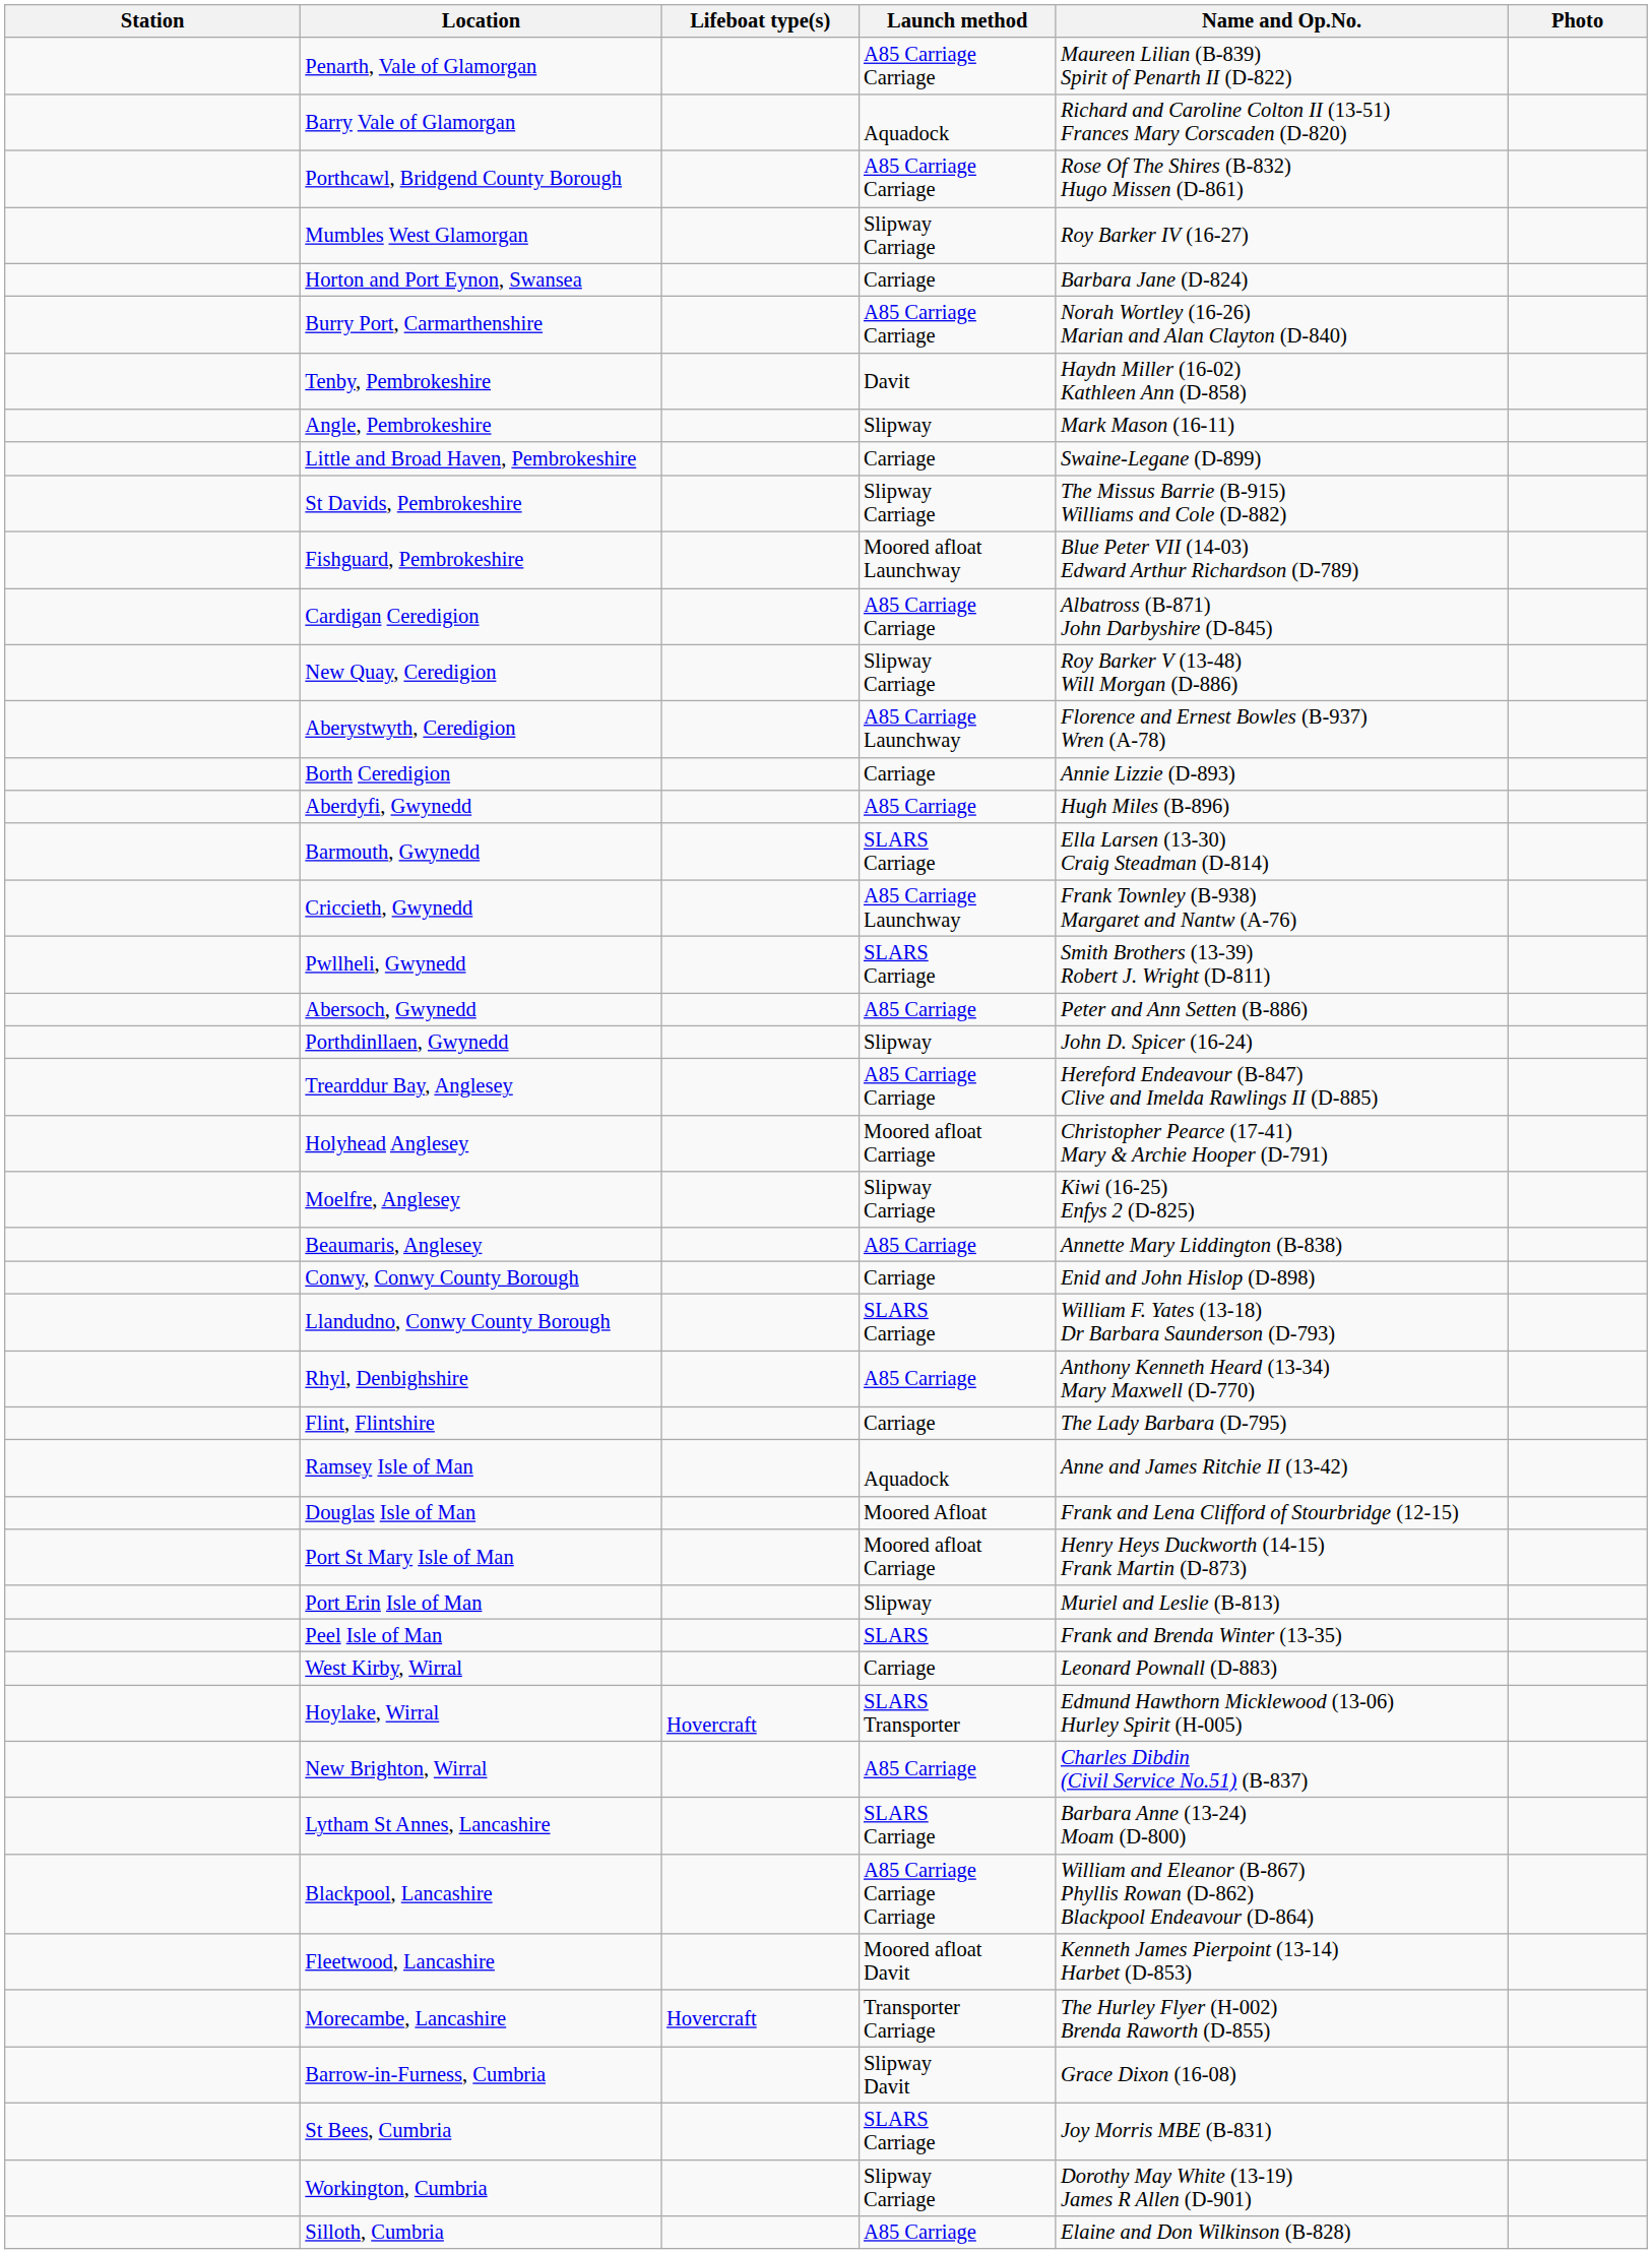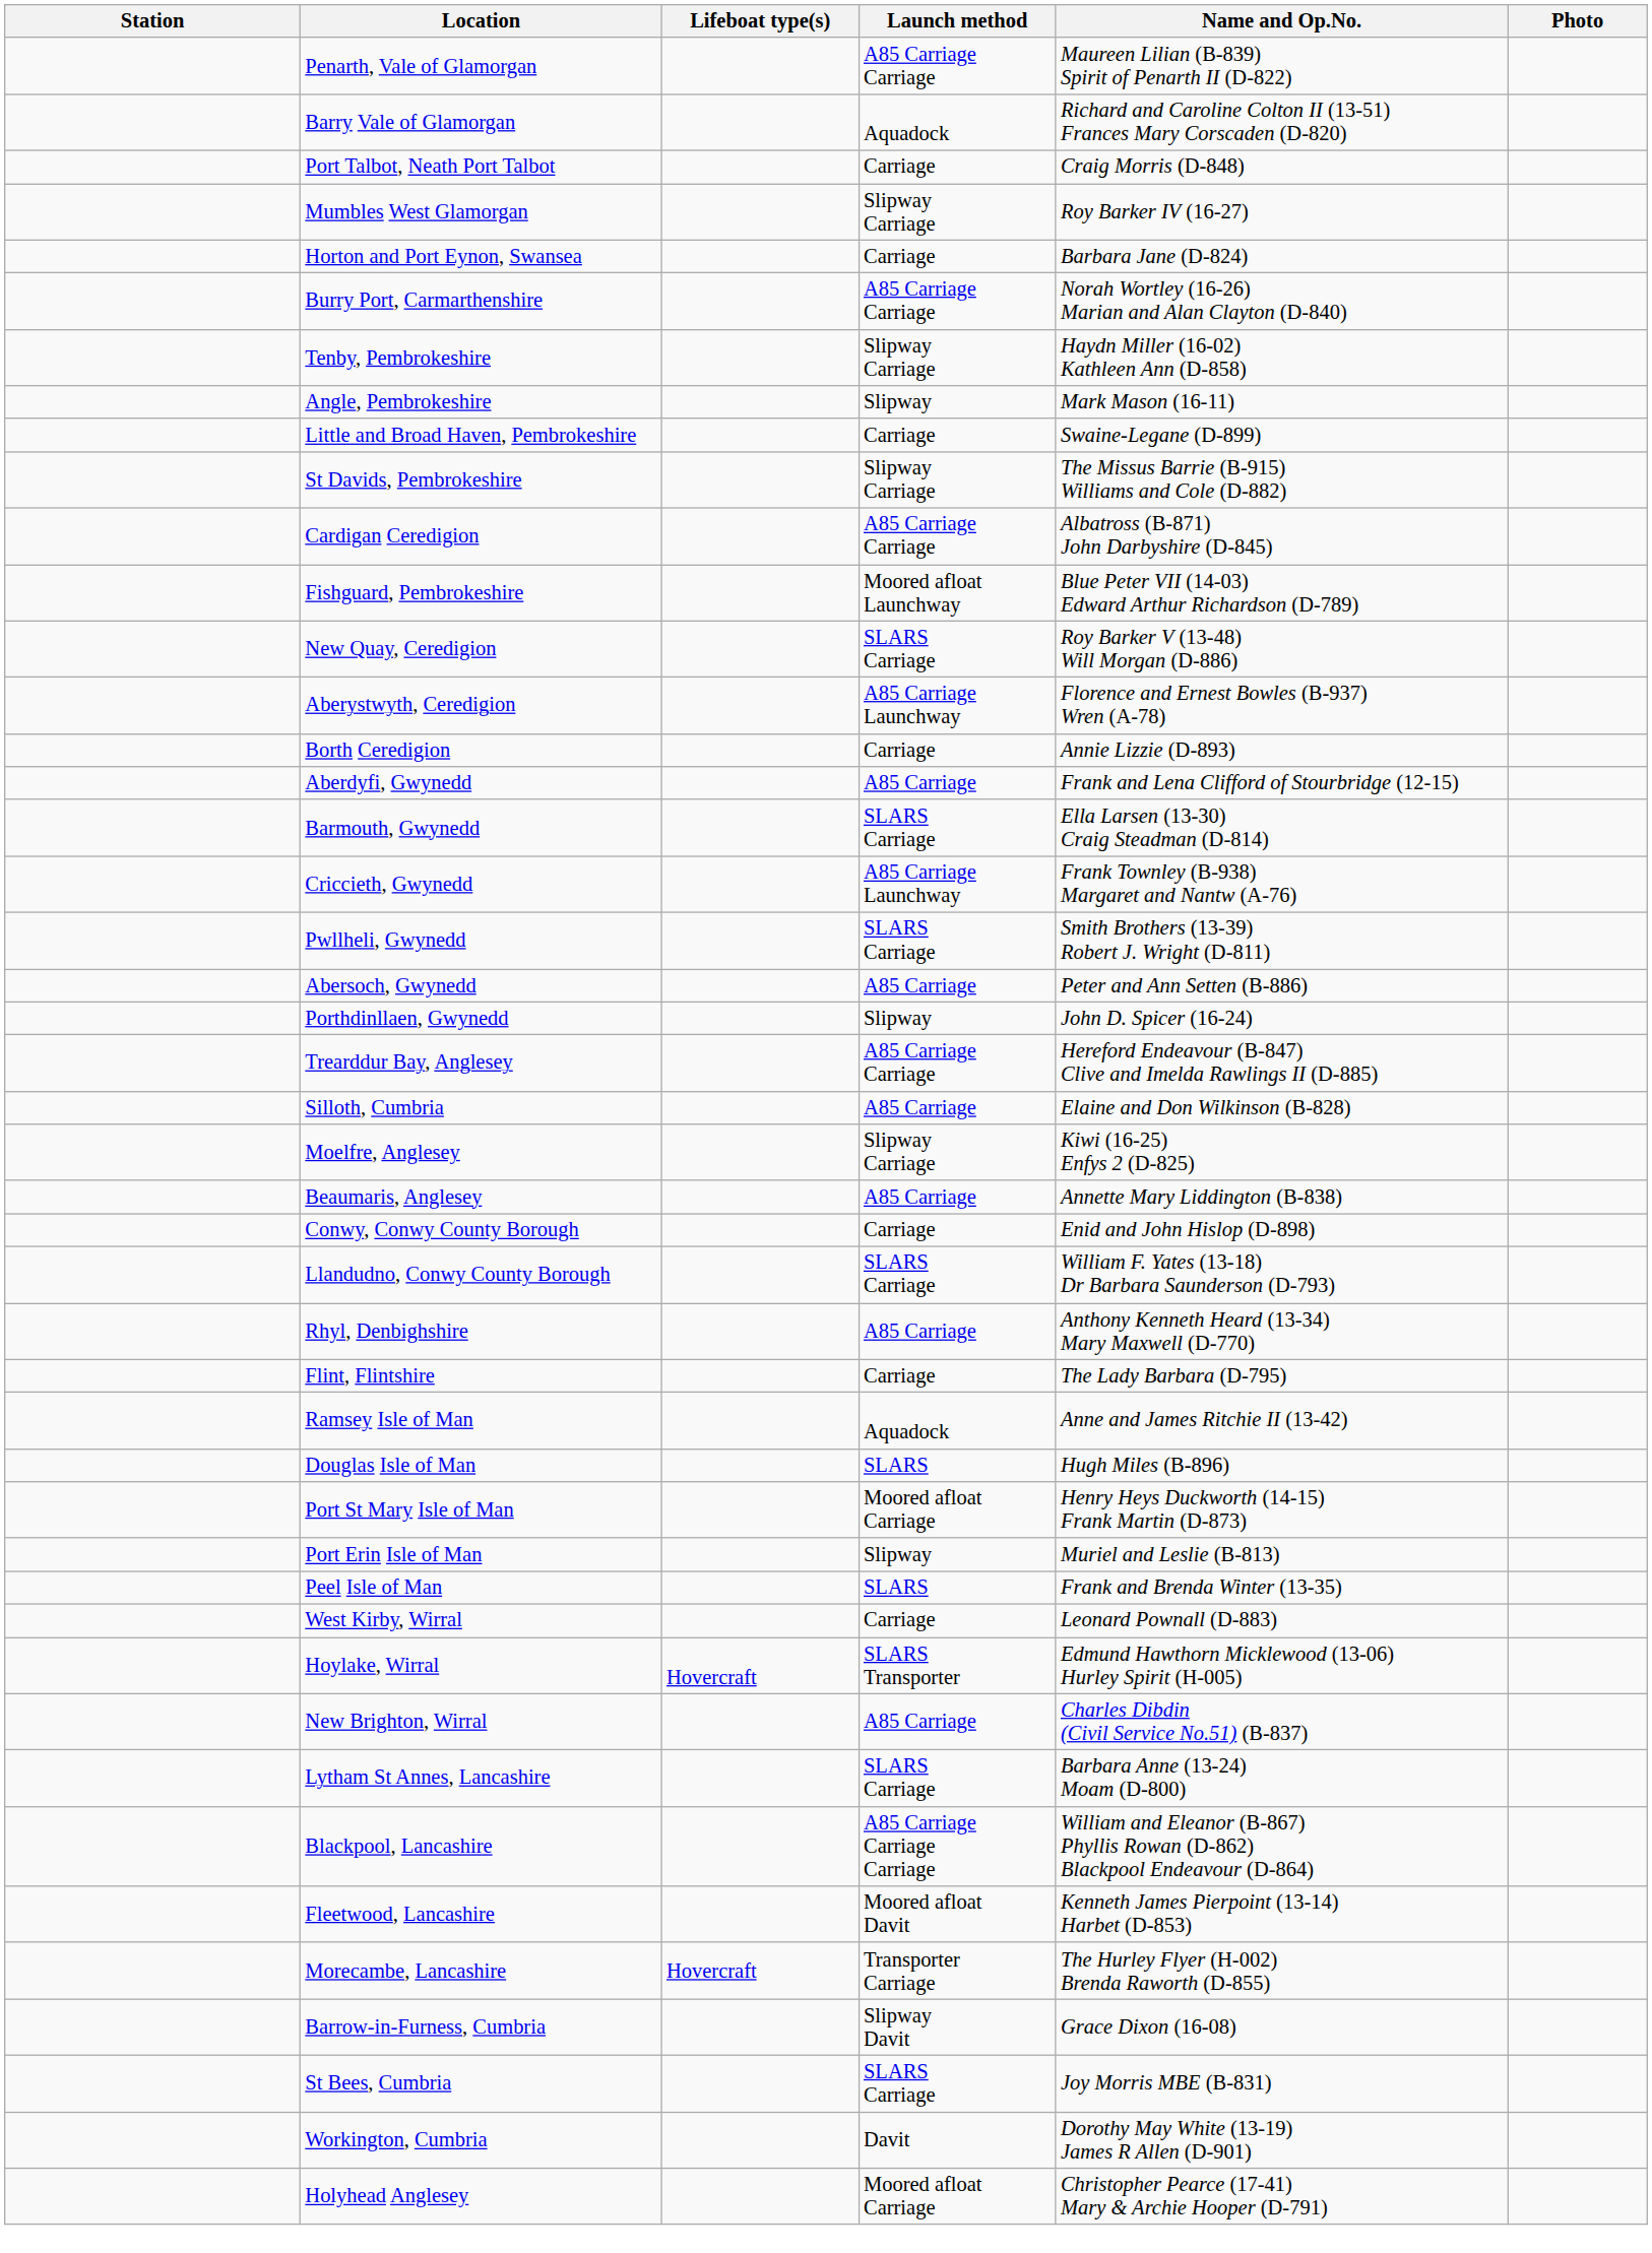- row: Porthcawl, Bridgend County Borough | A85 Carriage Carriage | Rose Of The Shires (B-832) Hugo Missen (D-861)
+ row: Port Talbot, Neath Port Talbot | Carriage | Craig Morris (D-848)
Tenby, Pembrokeshire | Launch method: Davit -> Slipway Carriage
rows swapped: Fishguard, Pembrokeshire <-> Cardigan Ceredigion
New Quay, Ceredigion | Launch method: Slipway Carriage -> SLARS Carriage
Aberdyfi, Gwynedd | Name and Op.No.: Hugh Miles (B-896) -> Frank and Lena Clifford of Stourbridge (12-15)
rows swapped: Holyhead Anglesey <-> Silloth, Cumbria
Douglas Isle of Man | Launch method: Moored Afloat -> SLARS
Douglas Isle of Man | Name and Op.No.: Frank and Lena Clifford of Stourbridge (12-15) -> Hugh Miles (B-896)
Workington, Cumbria | Launch method: Slipway Carriage -> Davit
